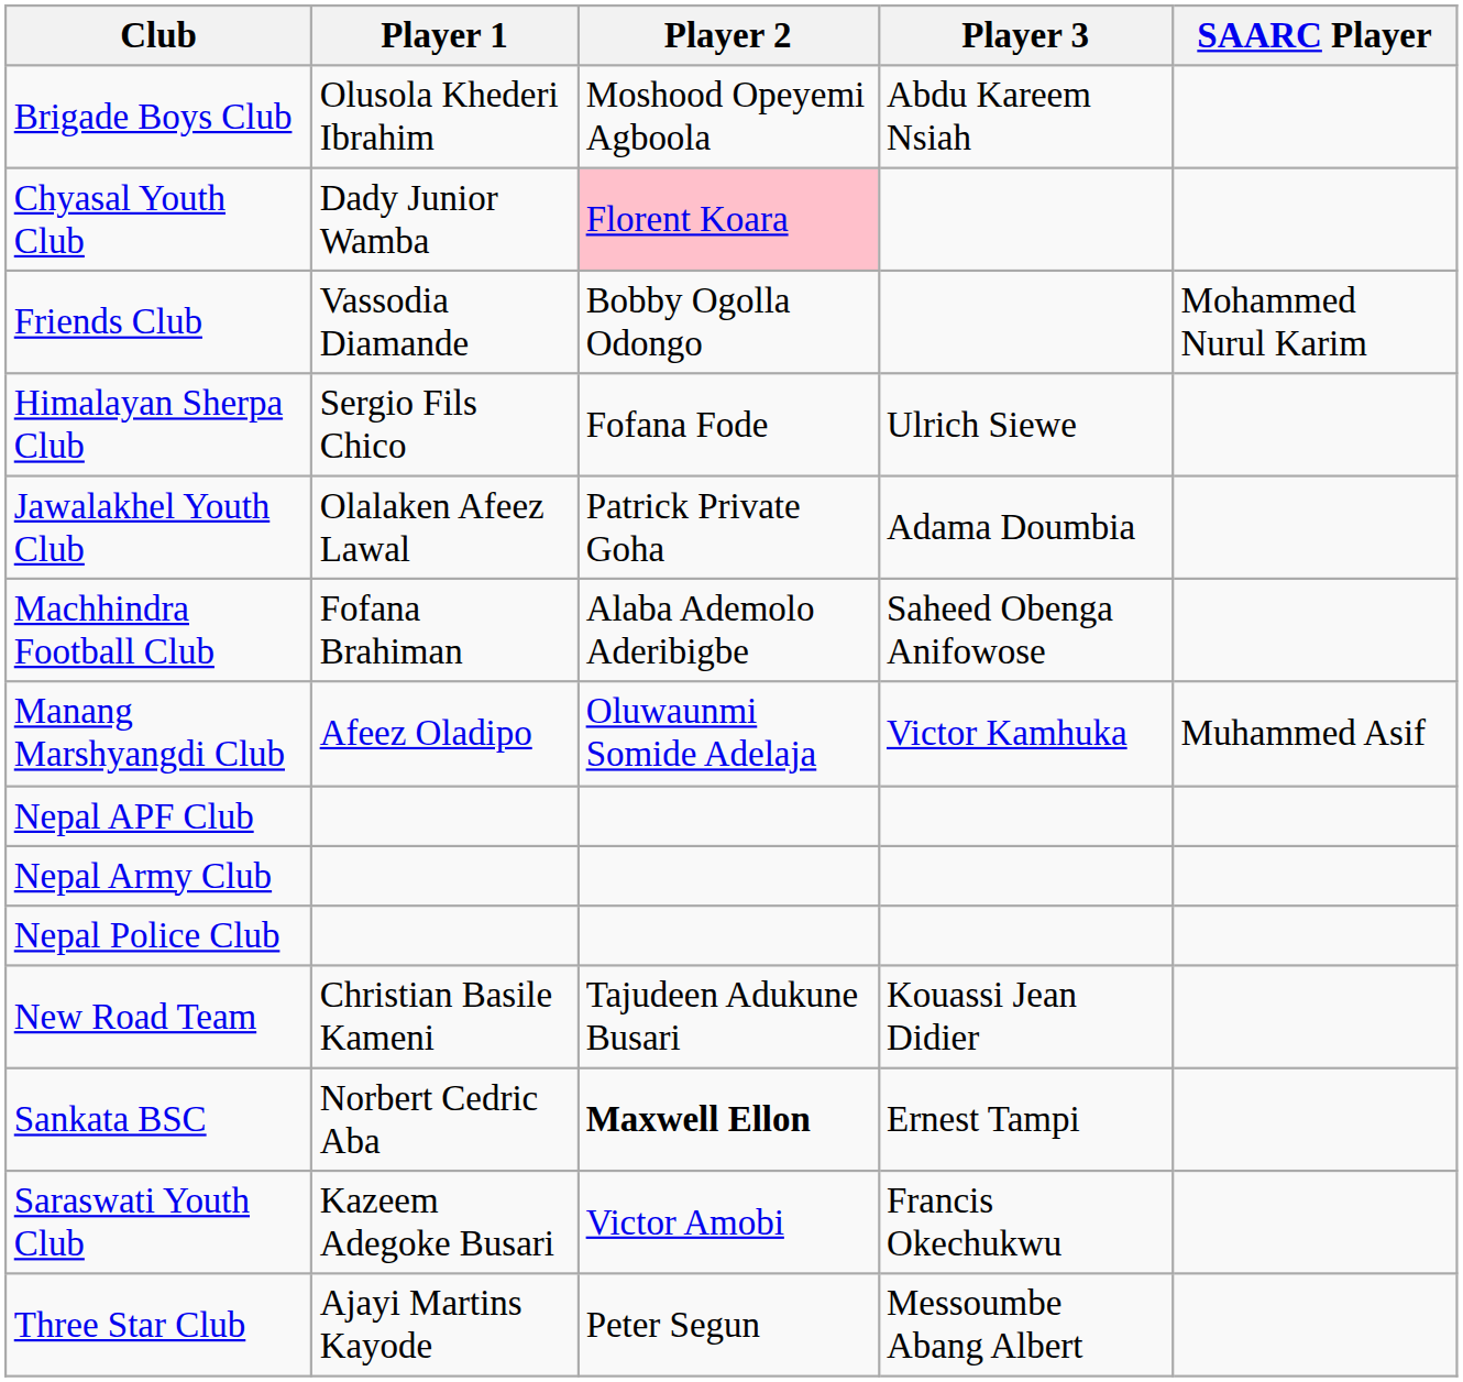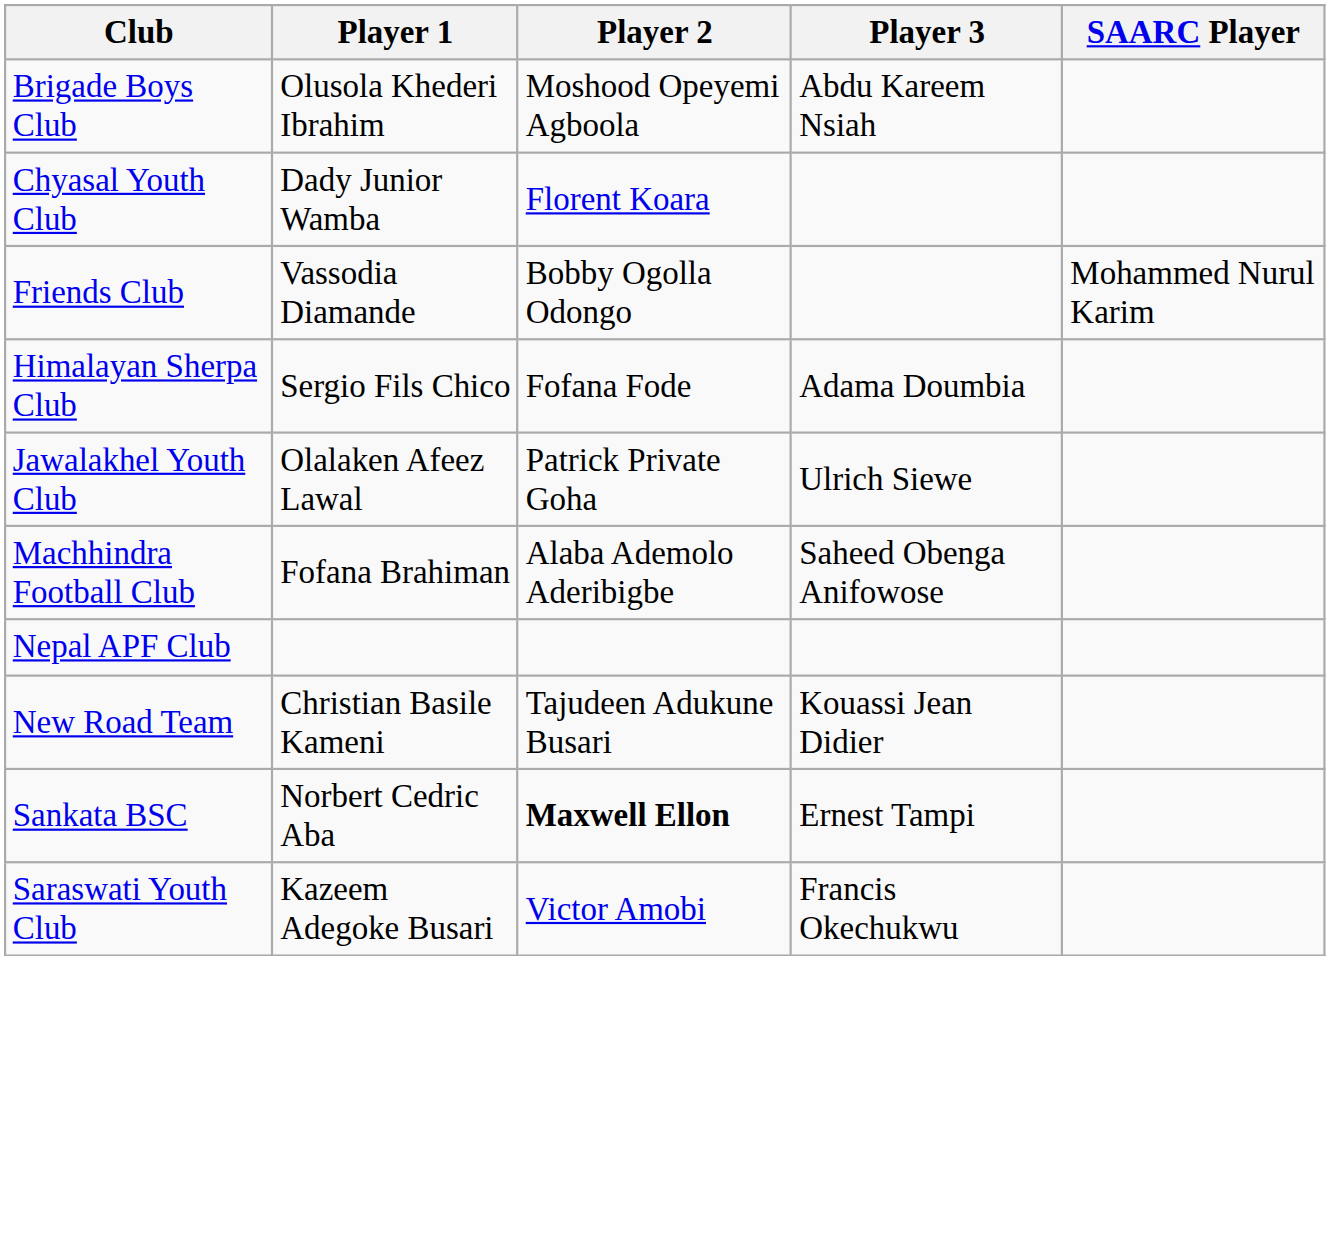Chyasal Youth Club | Player 2: pink background -> no background
Himalayan Sherpa Club | Player 3: Ulrich Siewe -> Adama Doumbia
Jawalakhel Youth Club | Player 3: Adama Doumbia -> Ulrich Siewe
- row: Manang Marshyangdi Club | Afeez Oladipo | Oluwaunmi Somide Adelaja | Victor Kamhuka | Muhammed Asif
- row: Nepal Army Club
- row: Nepal Police Club
- row: Three Star Club | Ajayi Martins Kayode | Peter Segun | Messoumbe Abang Albert
